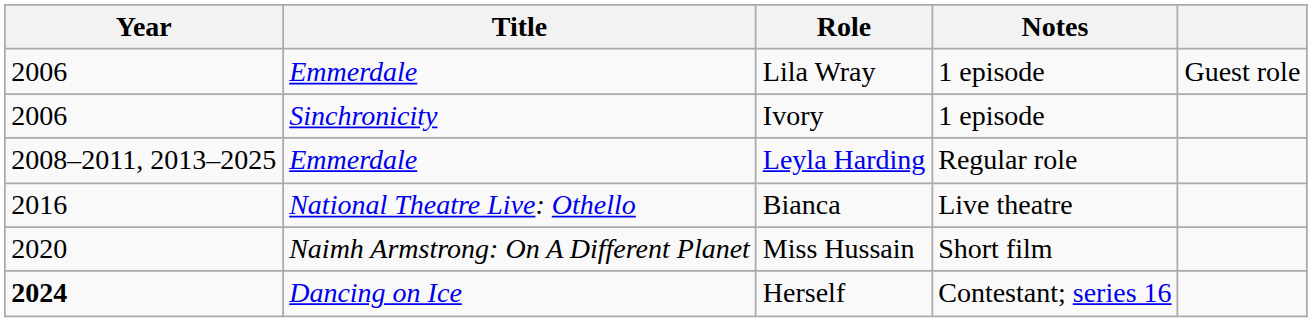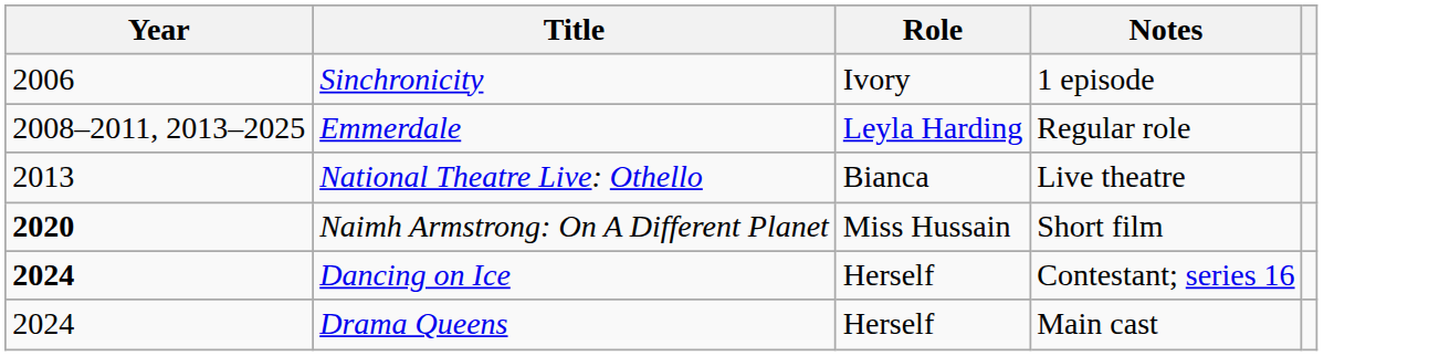- row: 2006 | Emmerdale | Lila Wray | 1 episode | Guest role
National Theatre Live: Othello | Year: 2016 -> 2013
Naimh Armstrong: On A Different Planet | Year: normal -> bold
+ row: 2024 | Drama Queens | Herself | Main cast
